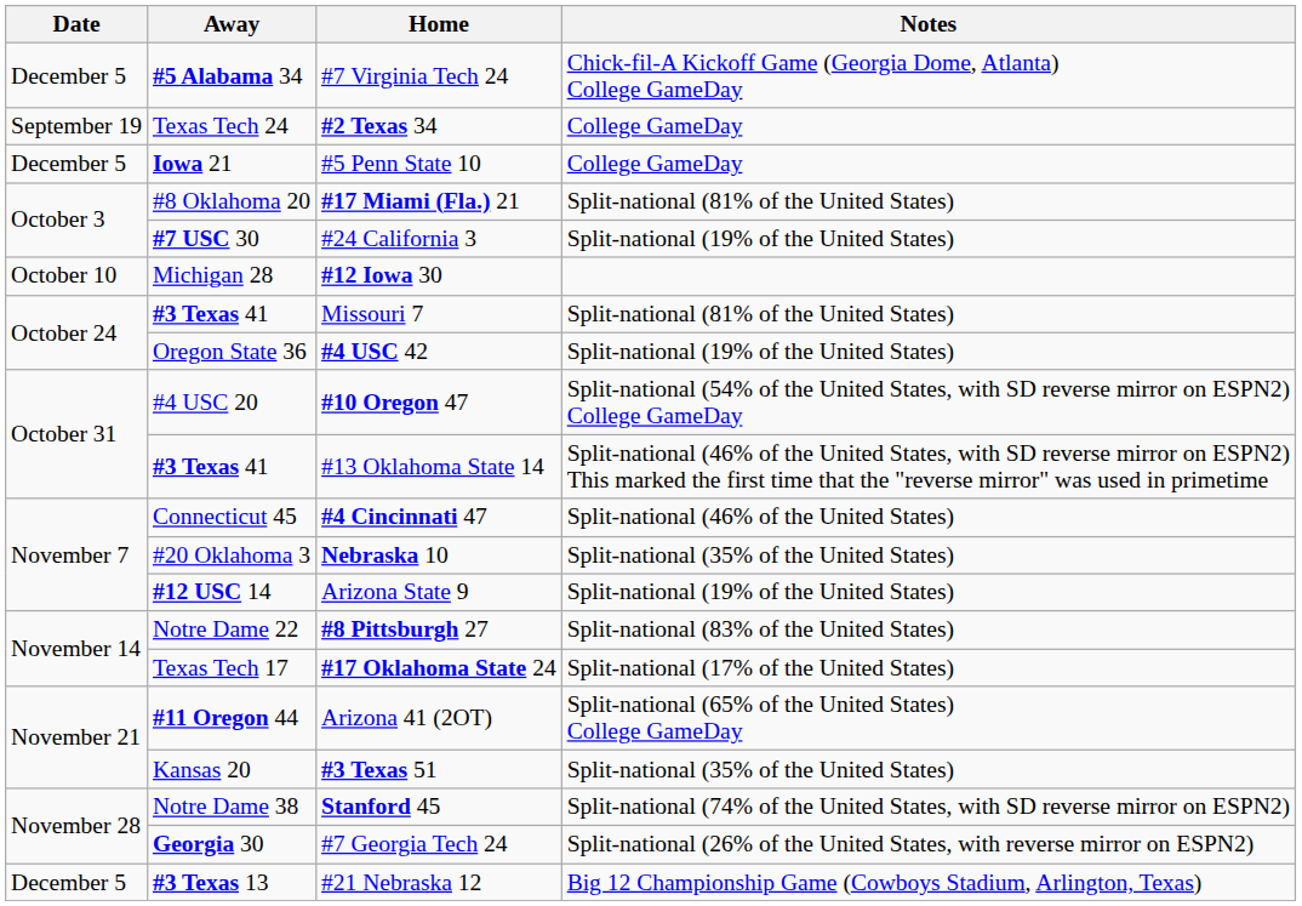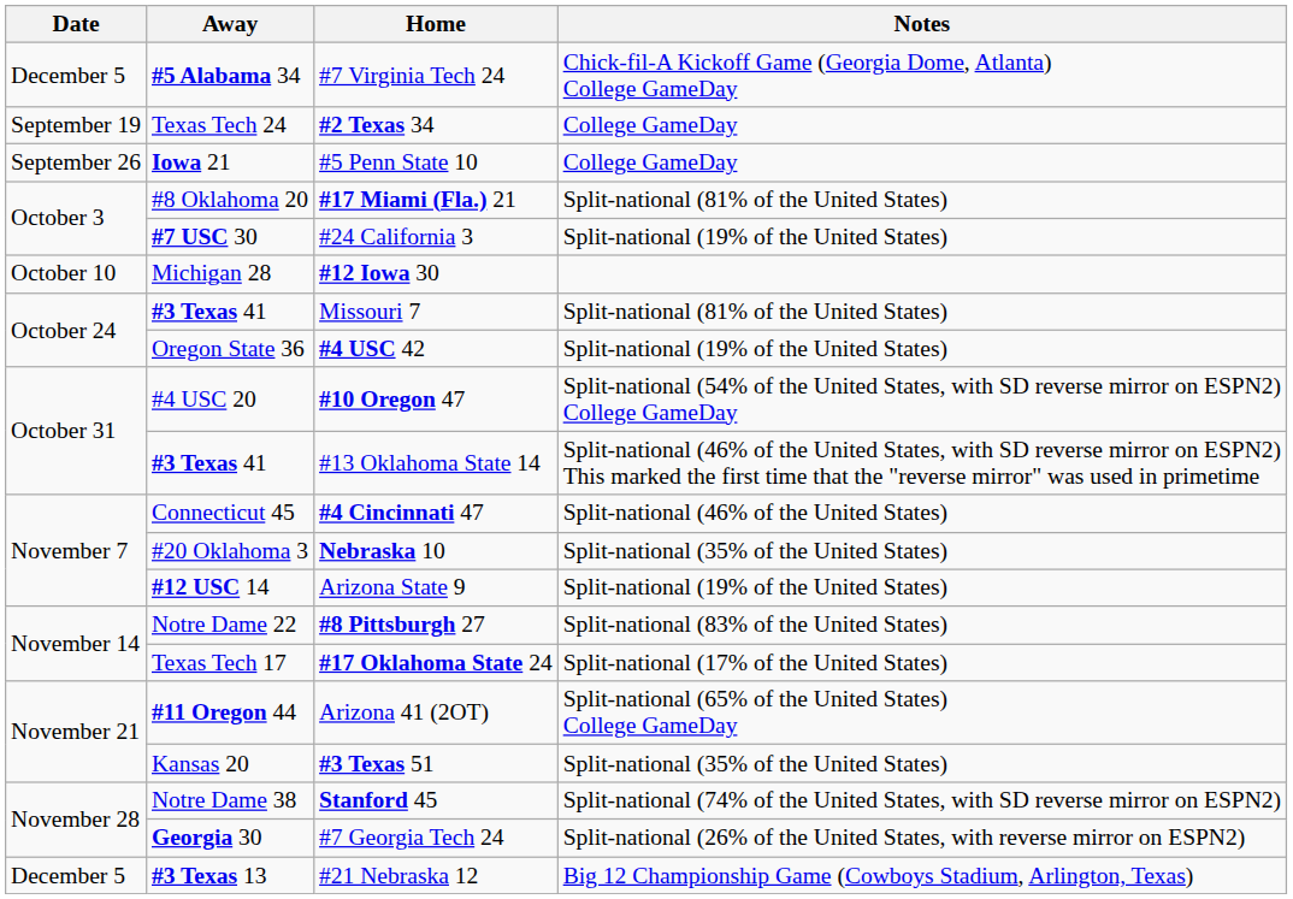#5 Penn State 10 | Date: December 5 -> September 26
